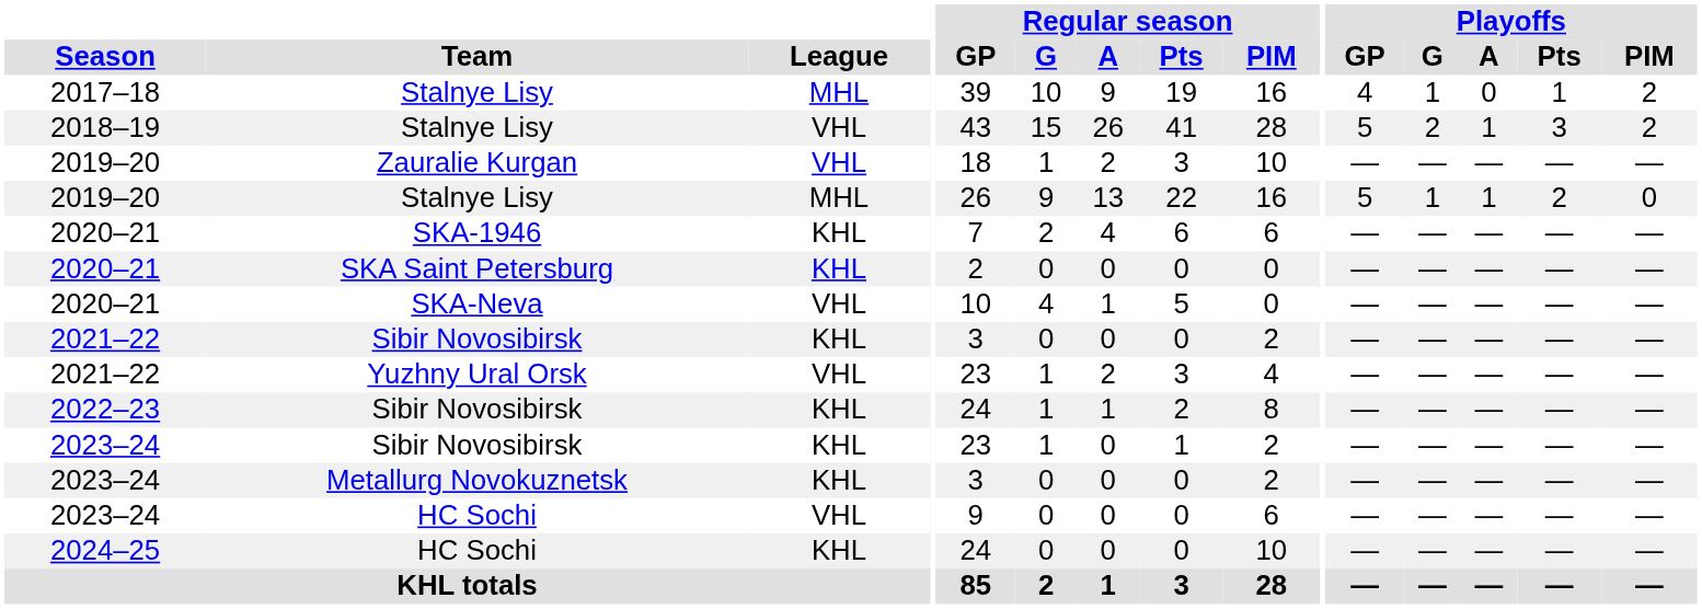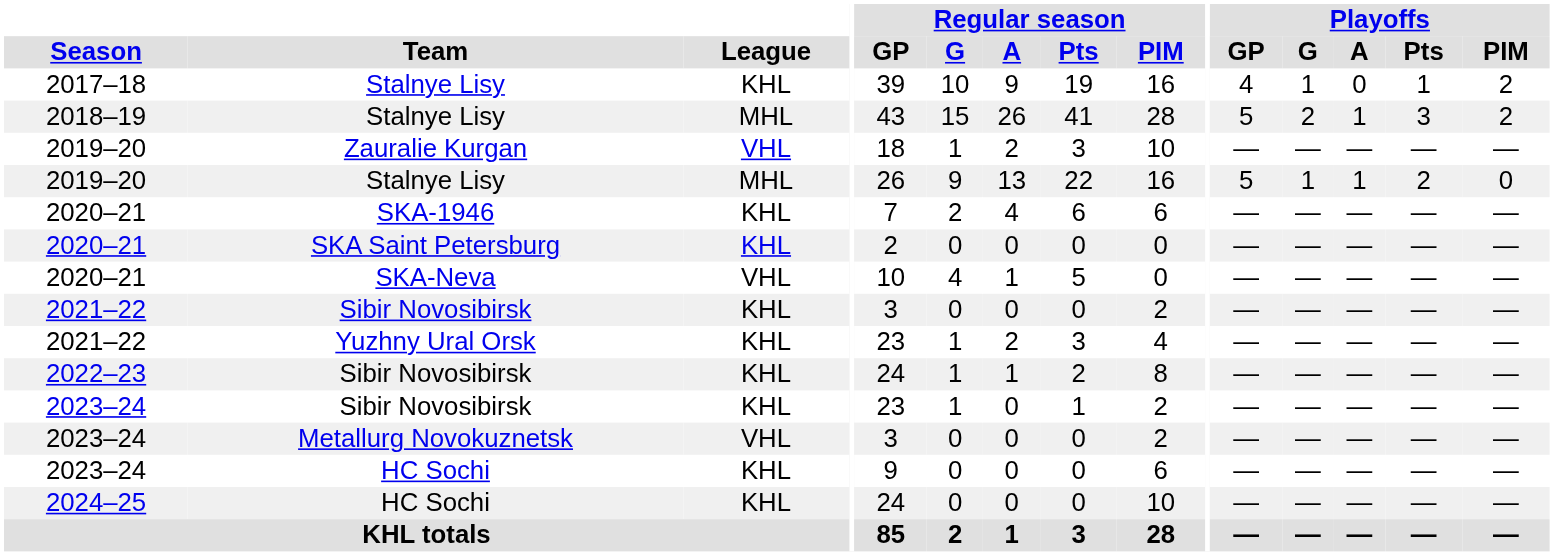2017–18 / Stalnye Lisy | League: MHL -> KHL
2018–19 / Stalnye Lisy | League: VHL -> MHL
Yuzhny Ural Orsk | League: VHL -> KHL
Metallurg Novokuznetsk | League: KHL -> VHL
2023–24 / HC Sochi | League: VHL -> KHL
